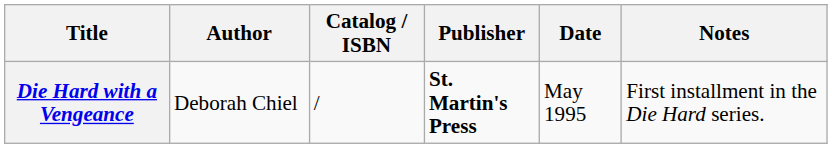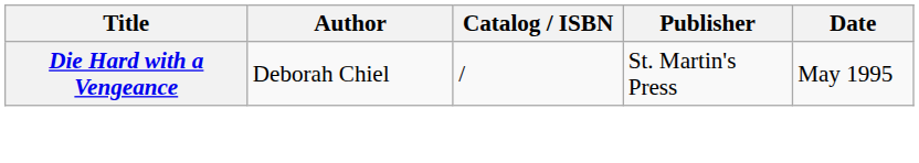- column: Notes | First installment in the Die Hard series.
Die Hard with a Vengeance | Publisher: bold -> normal
